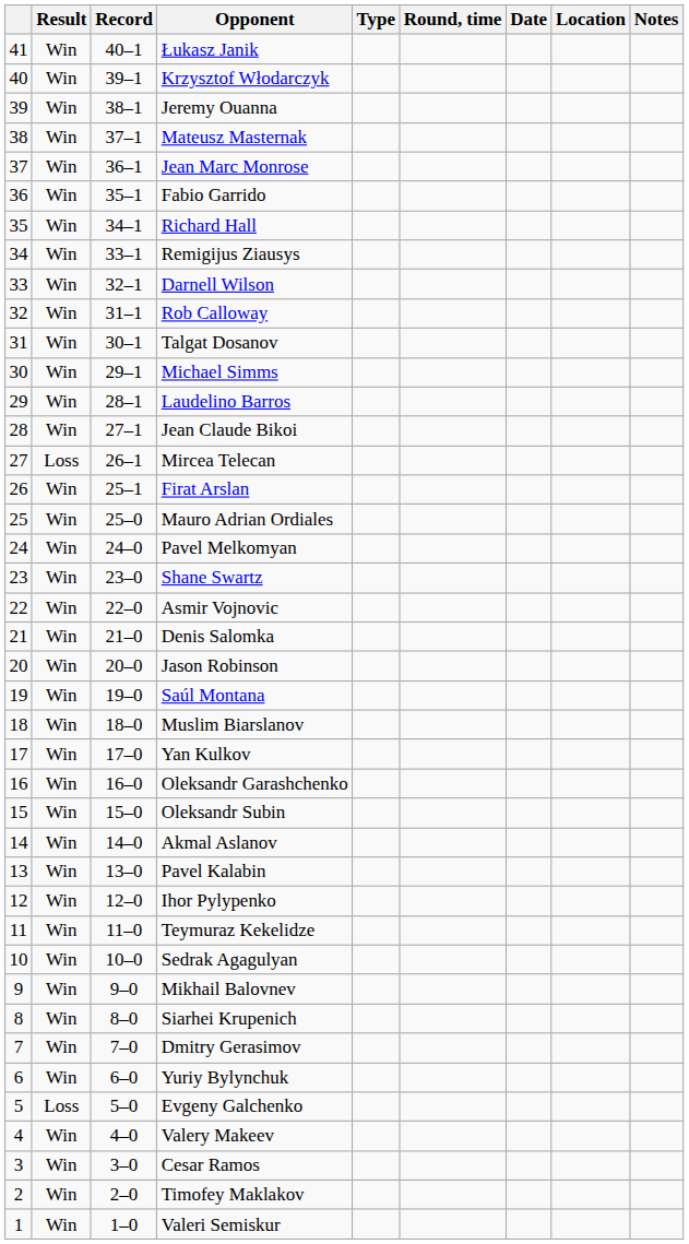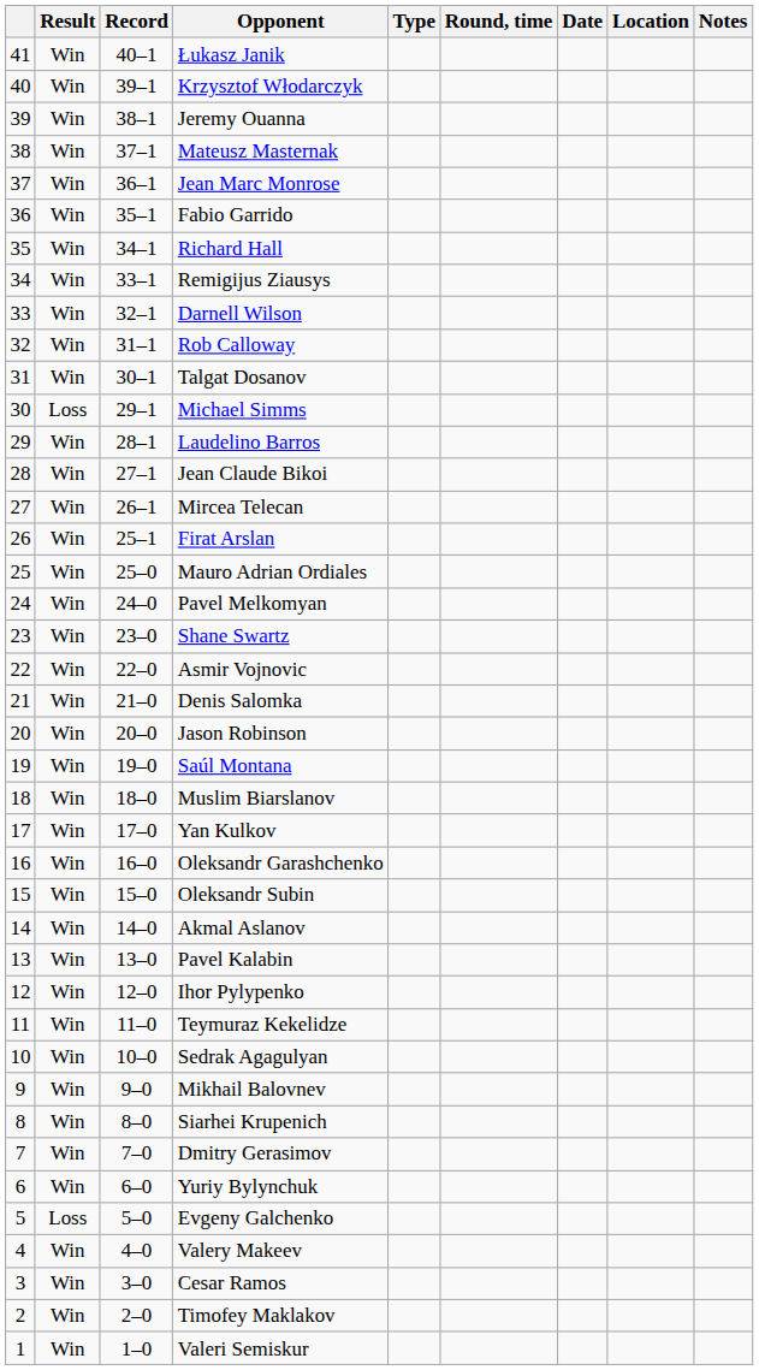Michael Simms | Result: Win -> Loss
Mircea Telecan | Result: Loss -> Win
